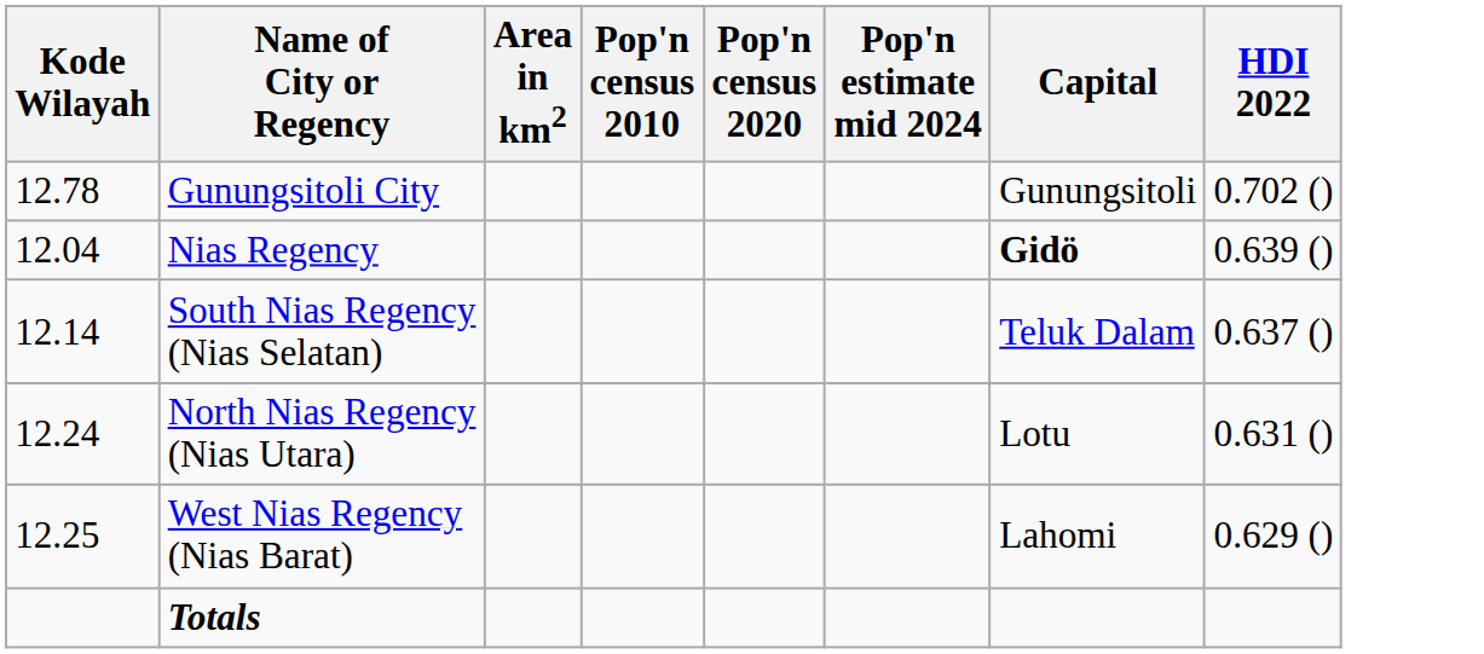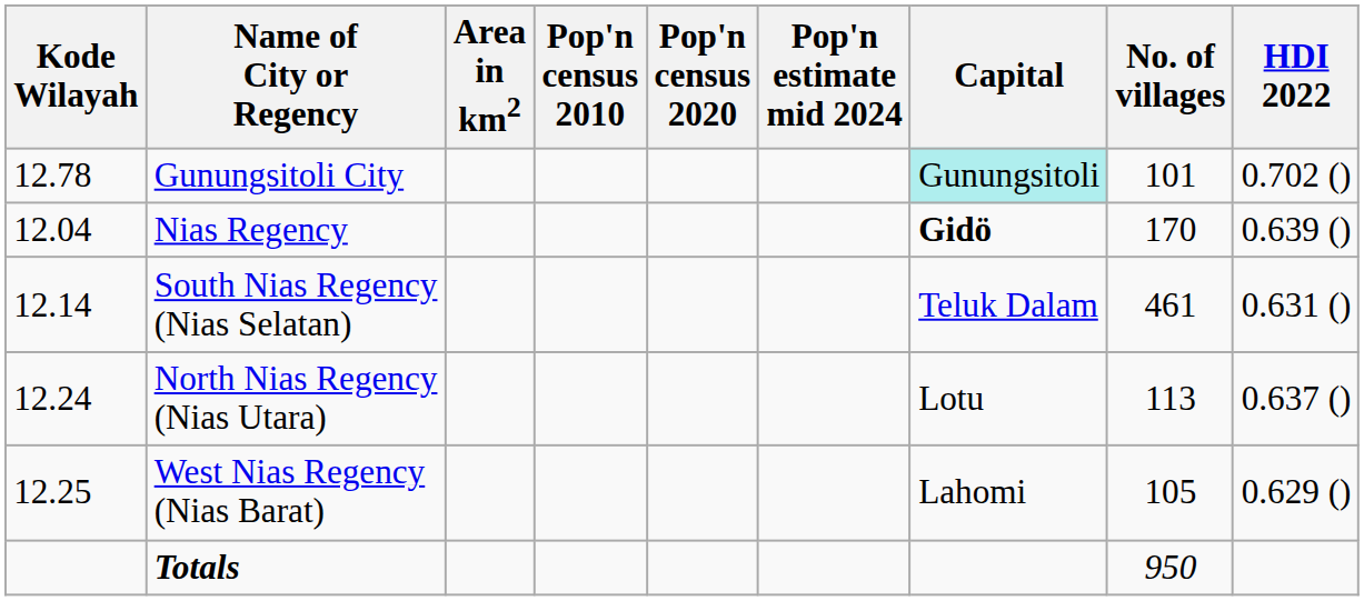+ column: No. of villages | 101 | 170 | 461 | 113 | 105 | 950
Gunungsitoli City | Capital: no background -> paleturquoise background
South Nias Regency (Nias Selatan) | HDI 2022: 0.637 () -> 0.631 ()
North Nias Regency (Nias Utara) | HDI 2022: 0.631 () -> 0.637 ()
